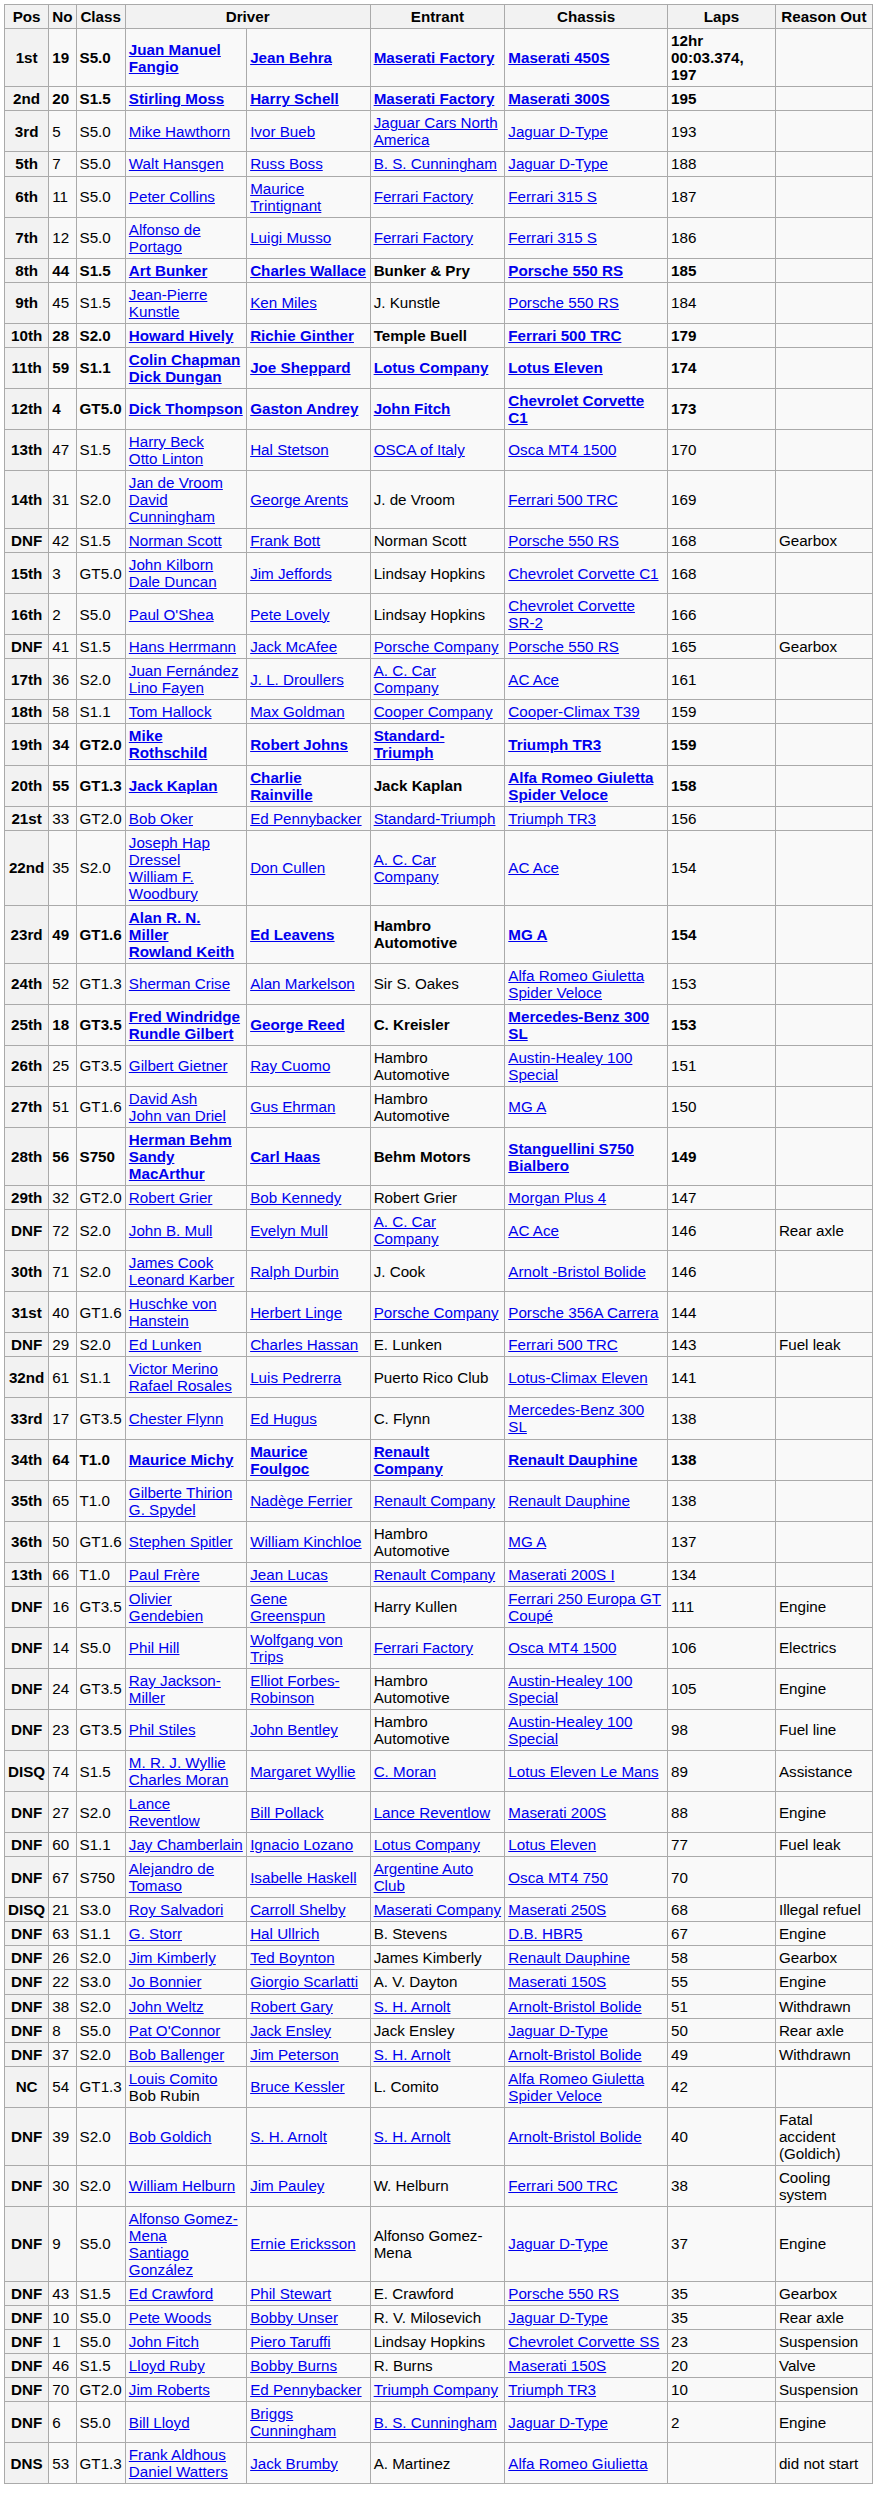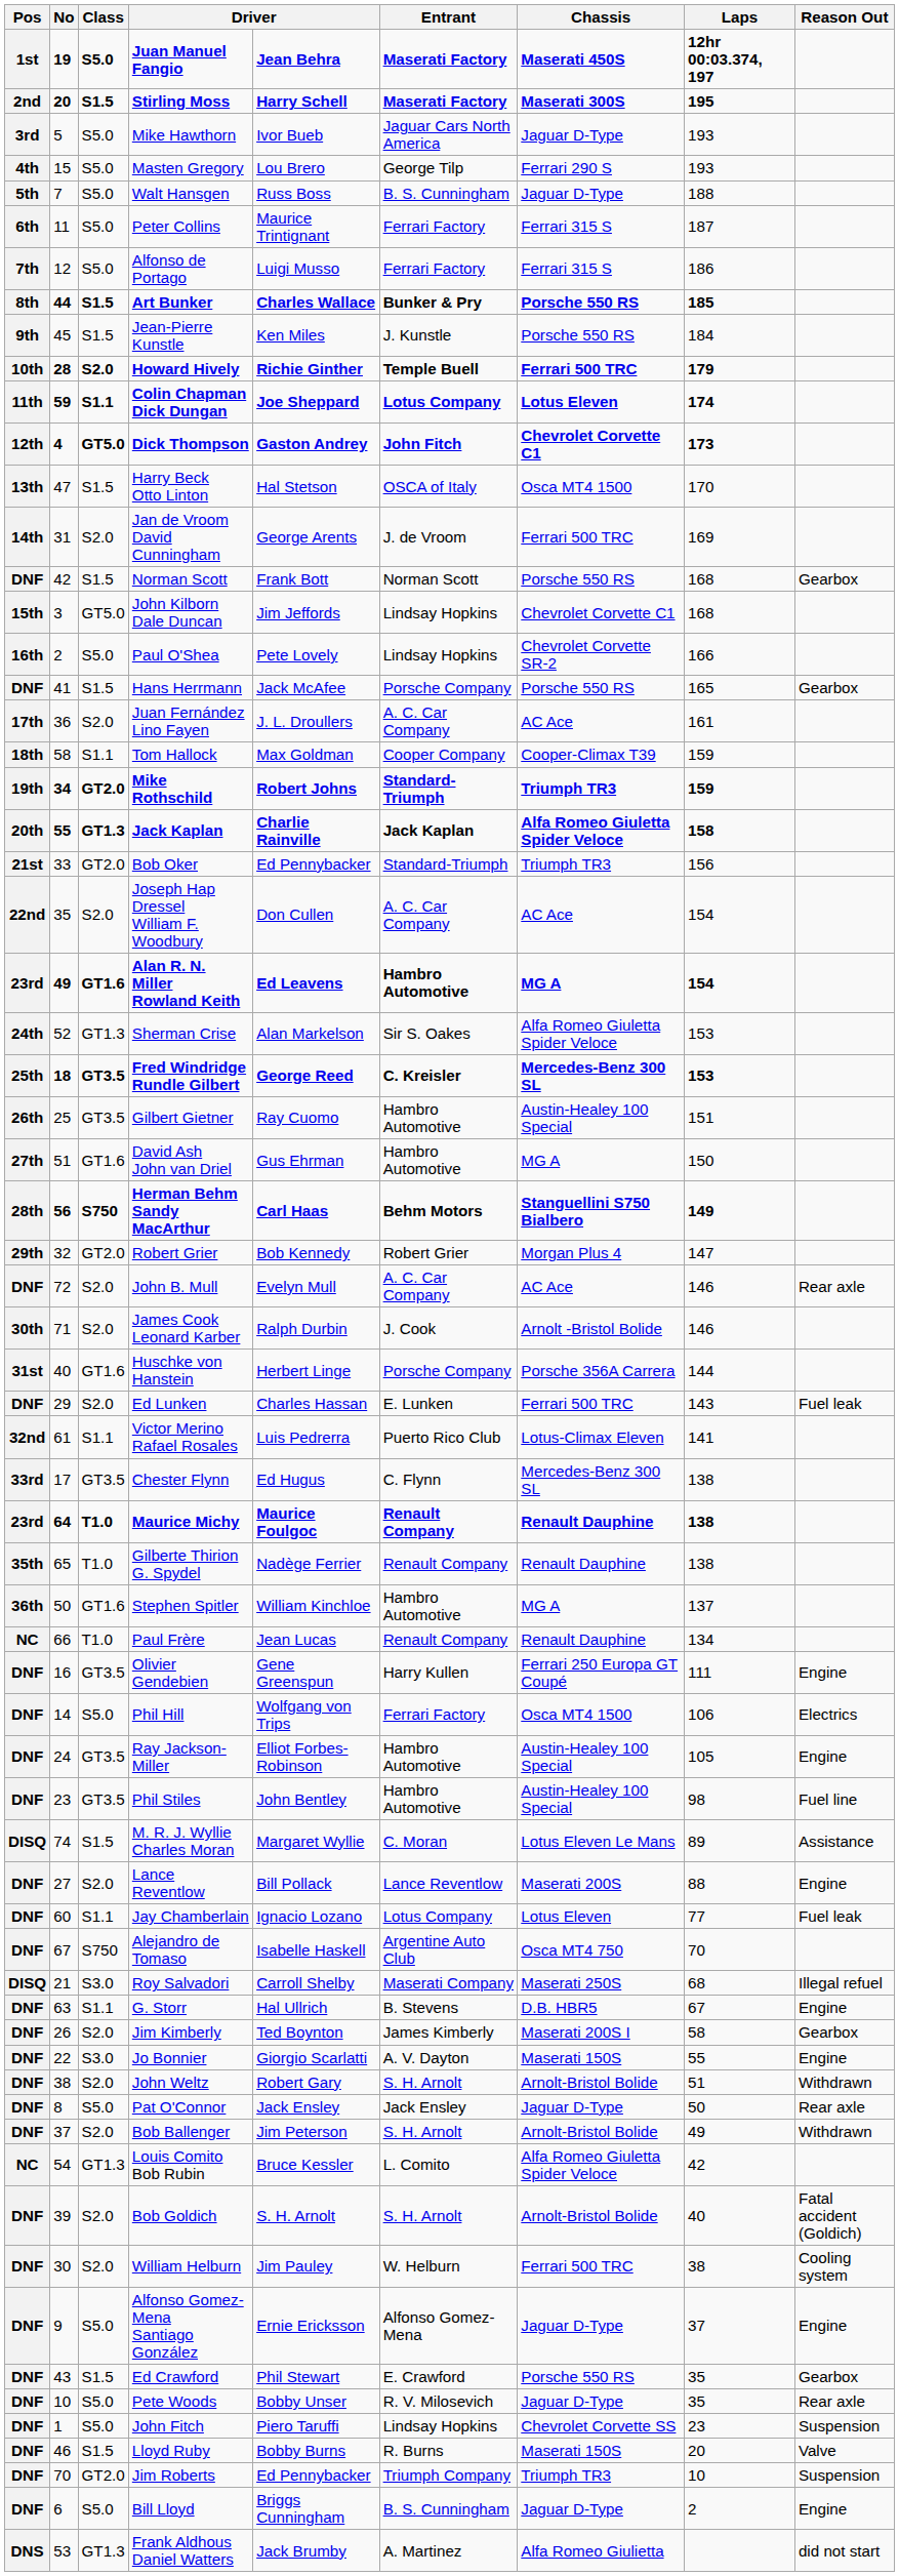+ row: 4th | 15 | S5.0 | Masten Gregory | Lou Brero | George Tilp | Ferrari 290 S | 193
Maurice Michy | Pos: 34th -> 23rd
Paul Frère | Pos: 13th -> NC
Paul Frère | Chassis: Maserati 200S I -> Renault Dauphine
Jim Kimberly | Chassis: Renault Dauphine -> Maserati 200S I
